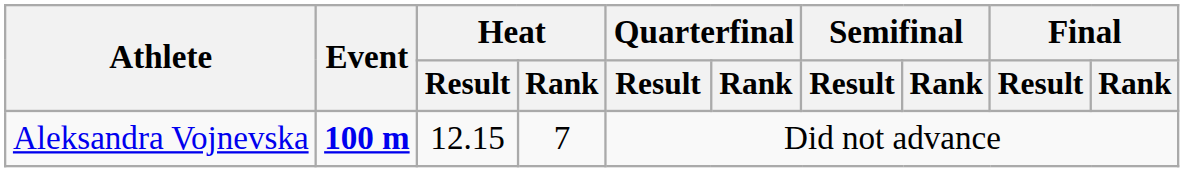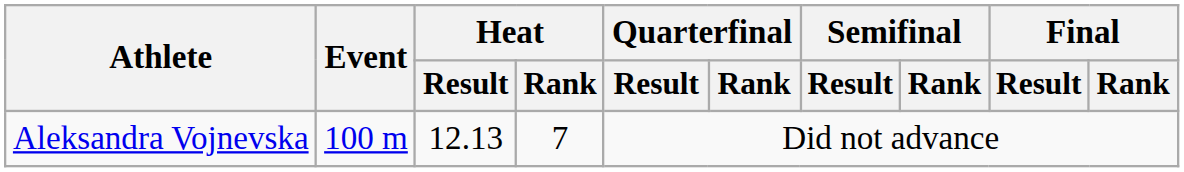Aleksandra Vojnevska | Event: bold -> normal
Aleksandra Vojnevska | Heat / Result: 12.15 -> 12.13
